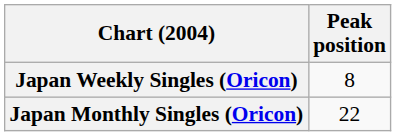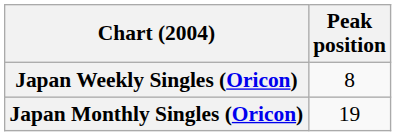Japan Monthly Singles (Oricon) | Peak position: 22 -> 19
